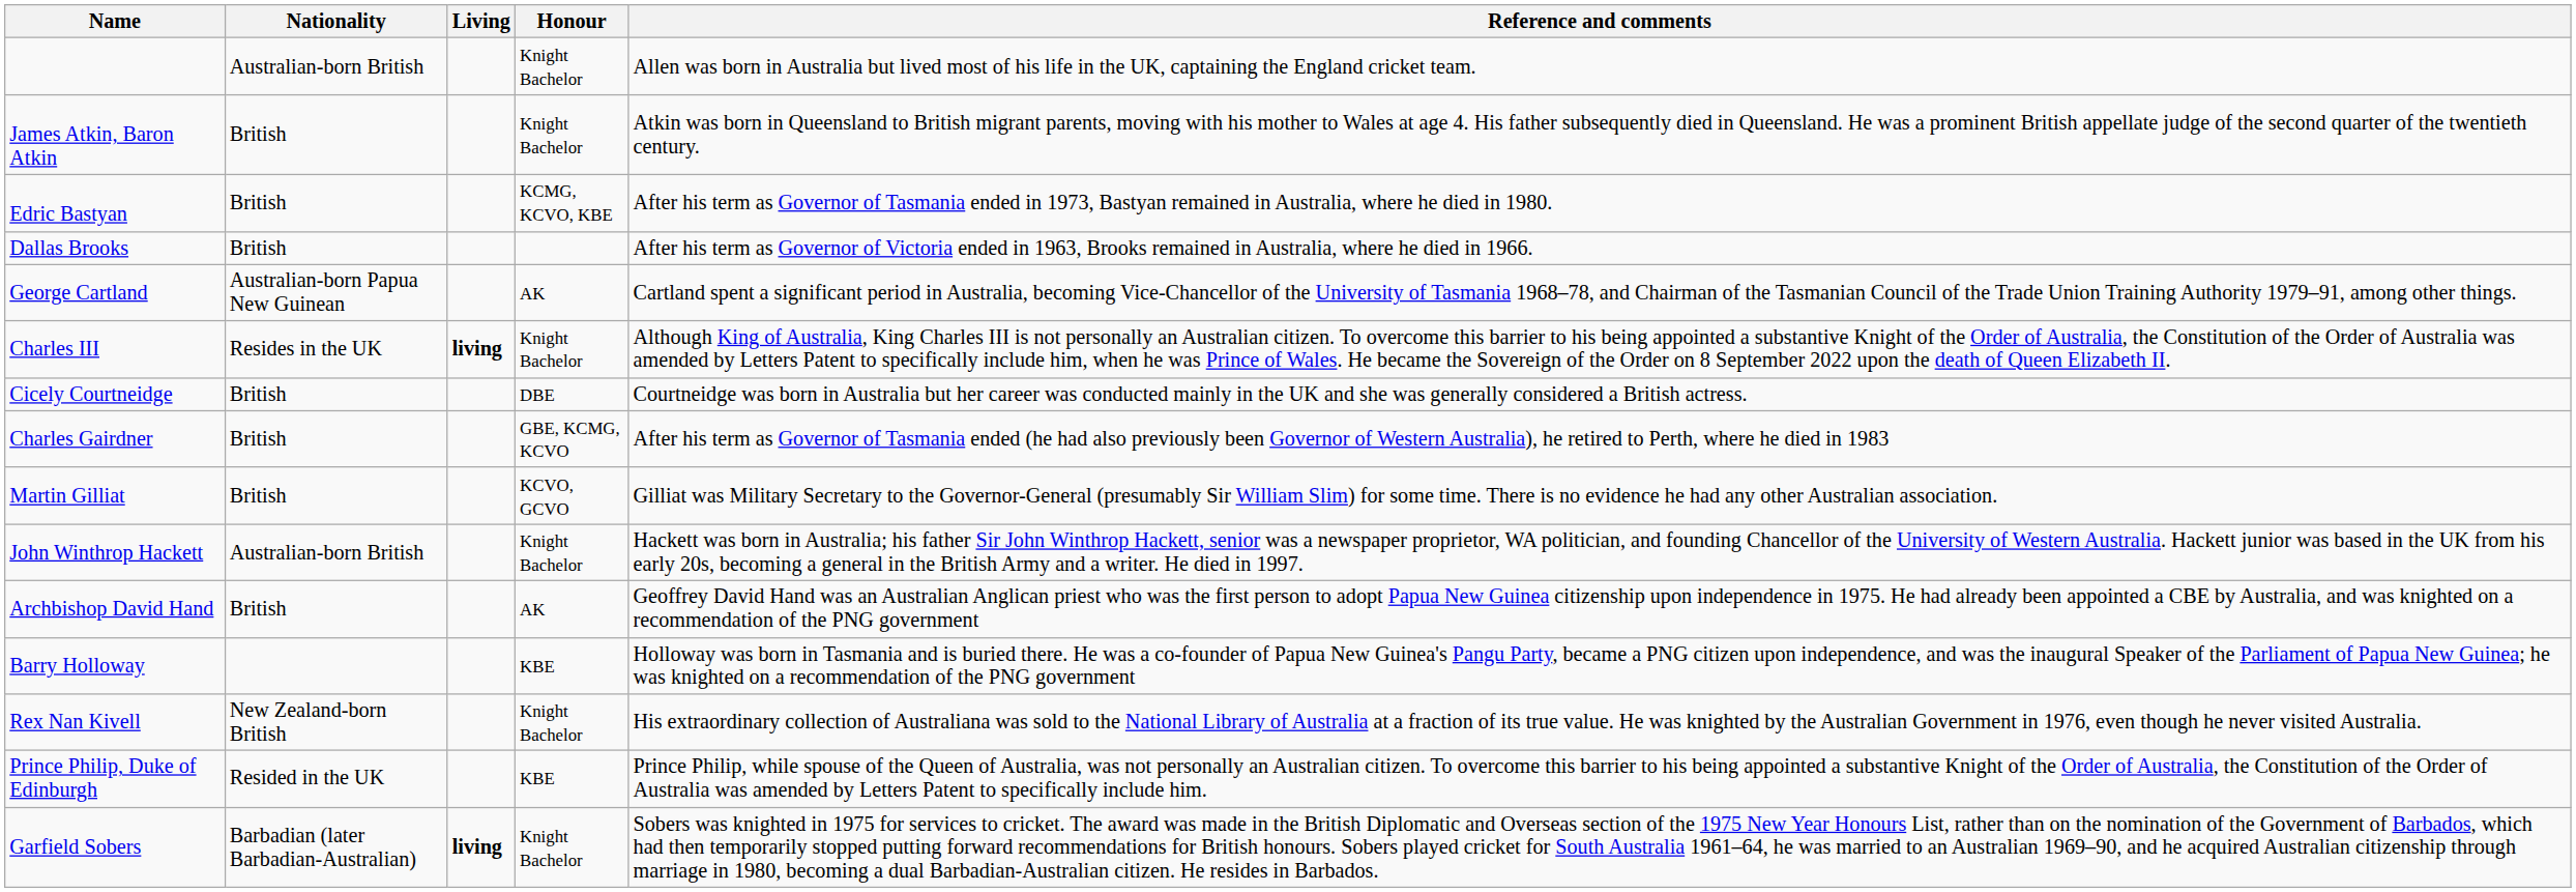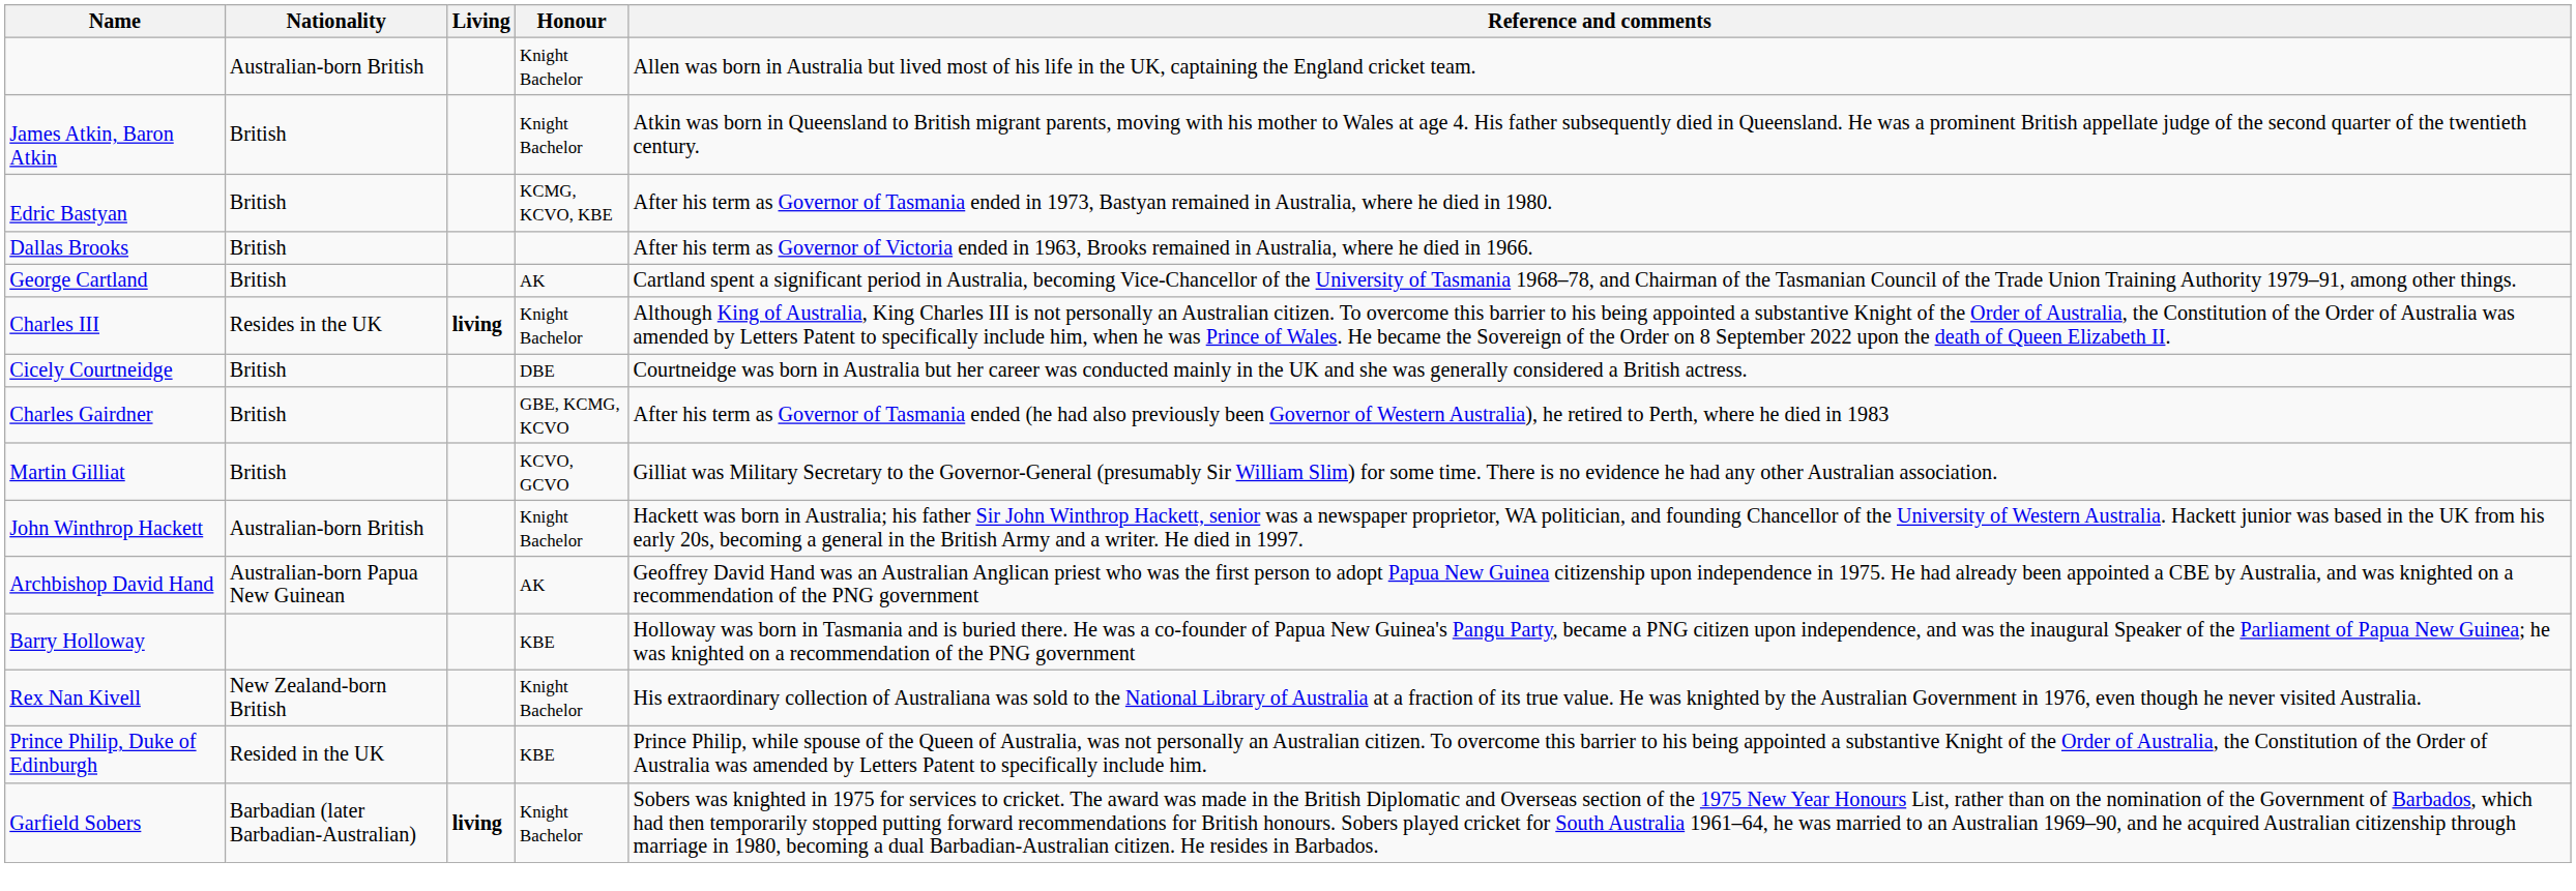George Cartland | Nationality: Australian-born Papua New Guinean -> British
Archbishop David Hand | Nationality: British -> Australian-born Papua New Guinean
